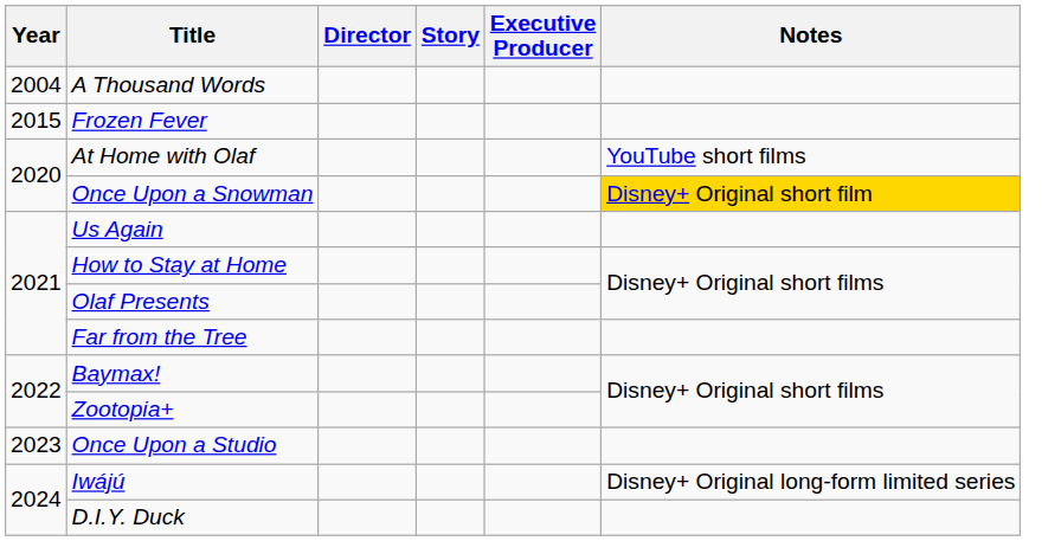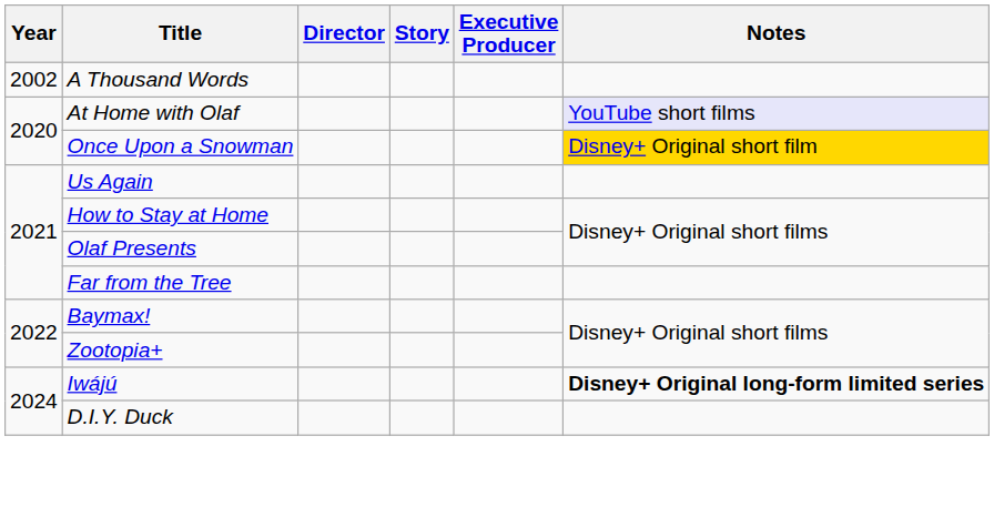A Thousand Words | Year: 2004 -> 2002
- row: 2015 | Frozen Fever
At Home with Olaf | Notes: no background -> lavender background
- row: 2023 | Once Upon a Studio
Iwájú | Notes: normal -> bold
